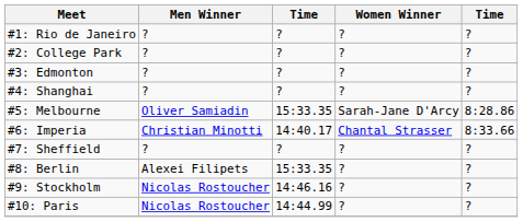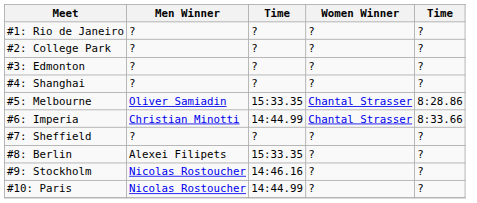#5: Melbourne | Women Winner: Sarah-Jane D'Arcy -> Chantal Strasser
#6: Imperia | column 3: 14:40.17 -> 14:44.99
